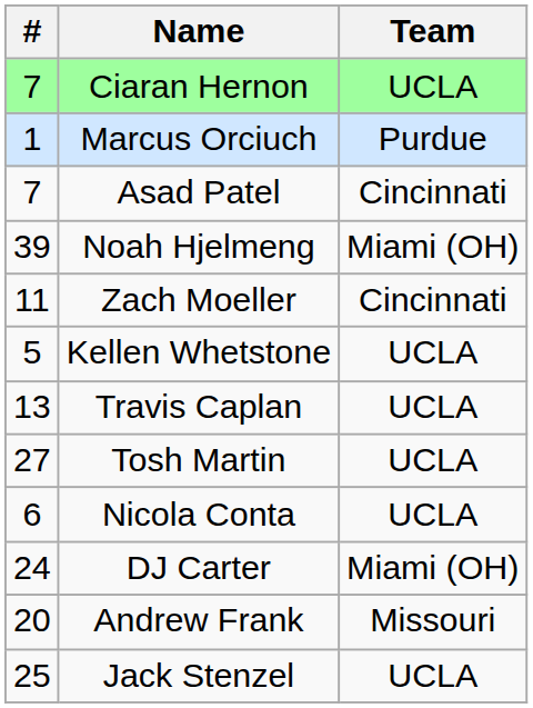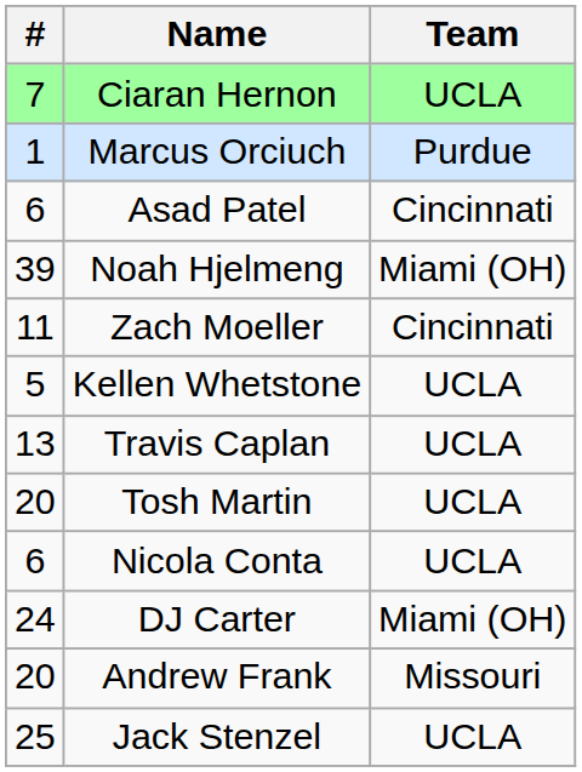Asad Patel | #: 7 -> 6
Tosh Martin | #: 27 -> 20
